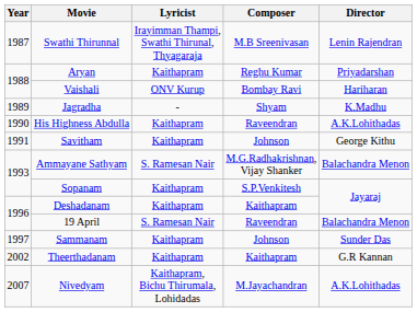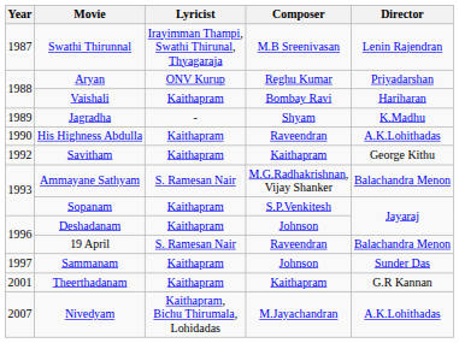Aryan | Lyricist: Kaithapram -> ONV Kurup
Vaishali | Lyricist: ONV Kurup -> Kaithapram
Savitham | Year: 1991 -> 1992
Savitham | Composer: Johnson -> Kaithapram
Deshadanam | Composer: Kaithapram -> Johnson
Theerthadanam | Year: 2002 -> 2001
